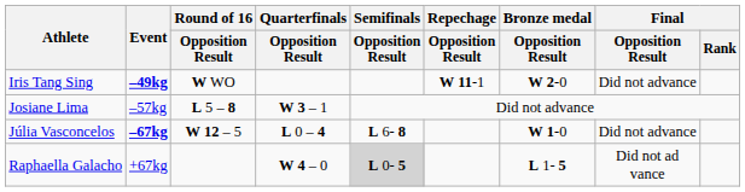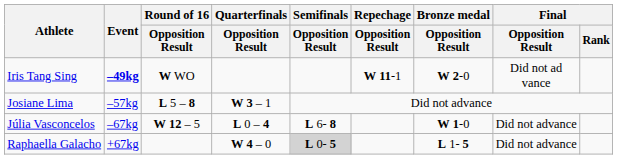Iris Tang Sing | Final / Opposition Result: Did not advance -> Did not ad vance
Júlia Vasconcelos | Event: bold -> normal
Raphaella Galacho | Final / Opposition Result: Did not ad vance -> Did not advance
